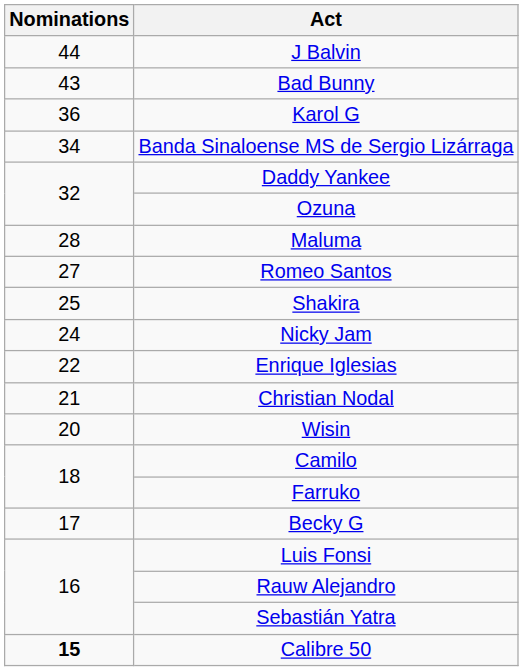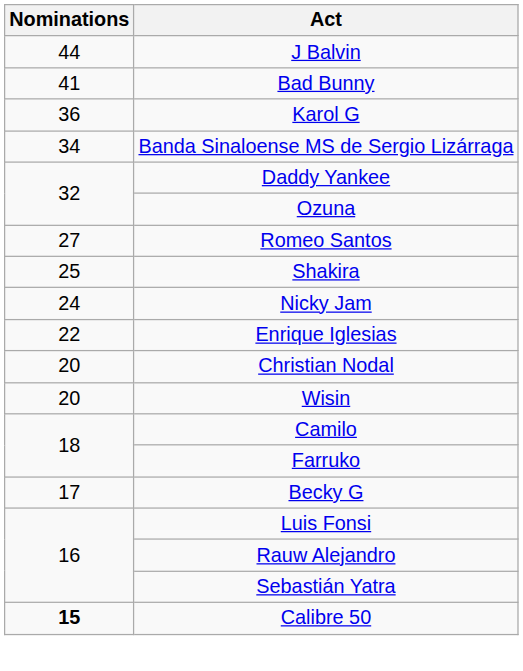Bad Bunny | Nominations: 43 -> 41
- row: 28 | Maluma
Christian Nodal | Nominations: 21 -> 20
